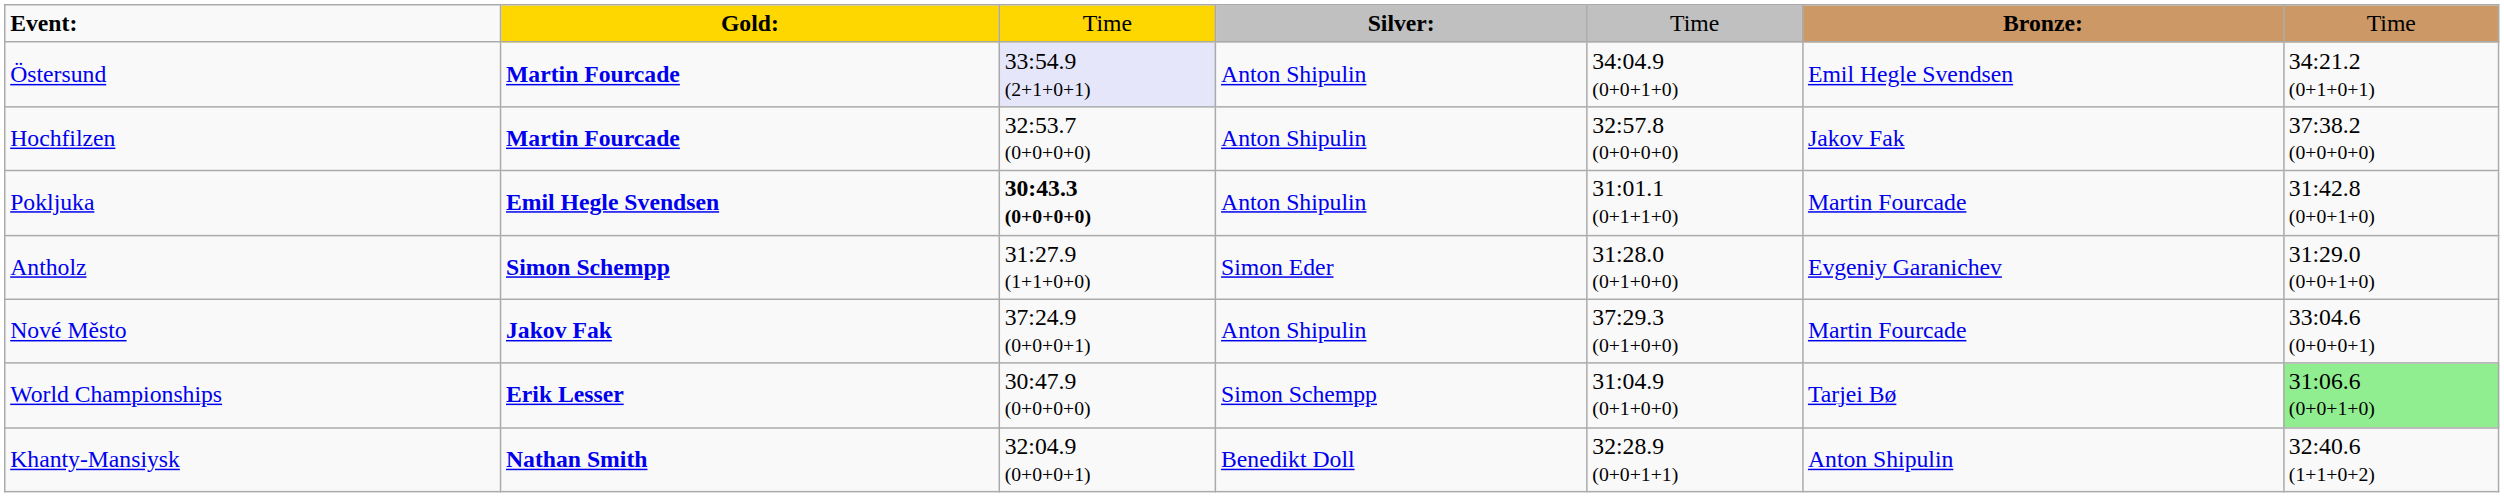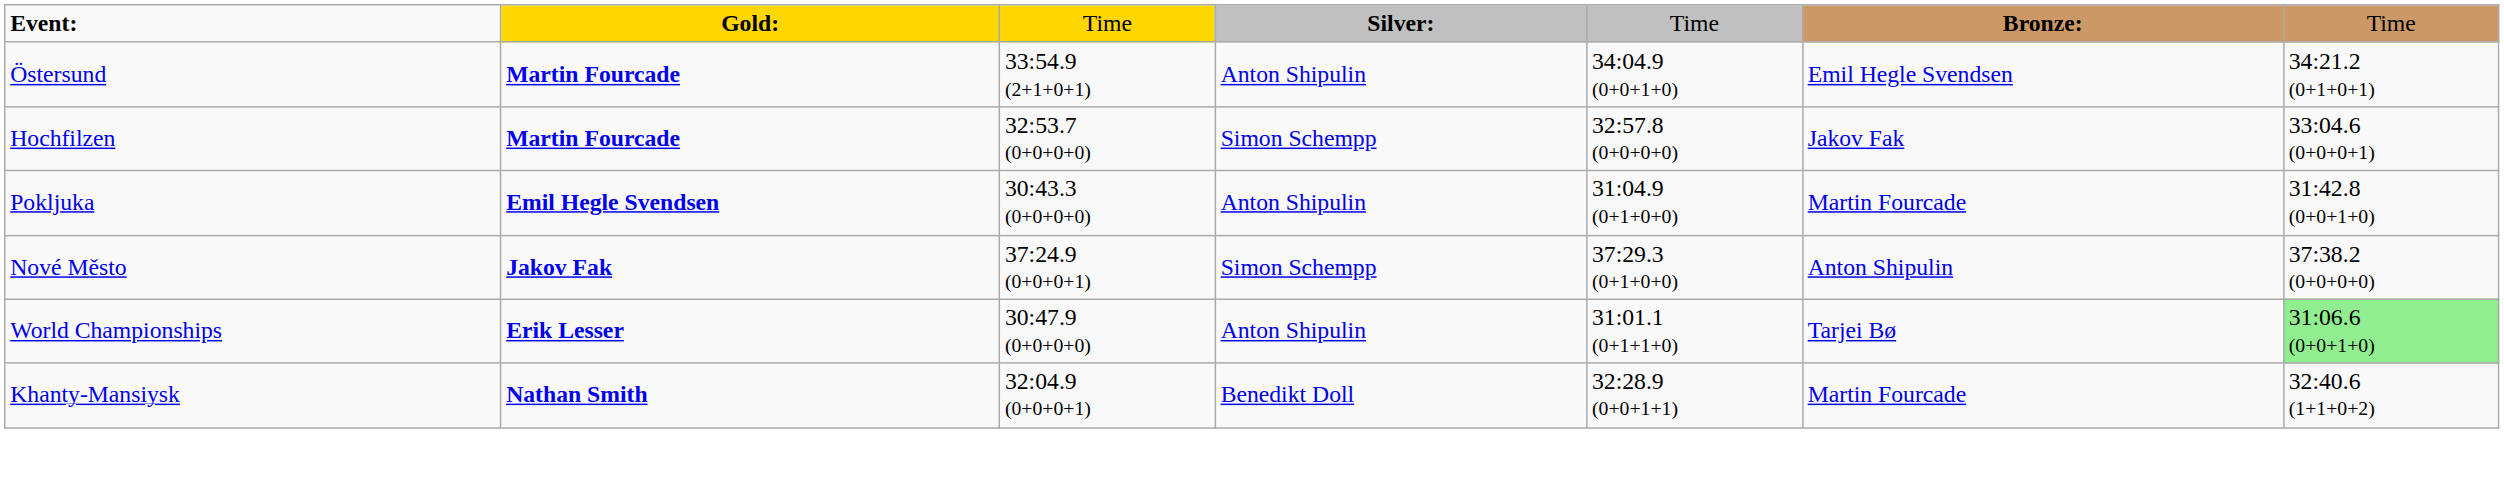Östersund | column 3: lavender background -> no background
Hochfilzen | column 4: Anton Shipulin -> Simon Schempp
Hochfilzen | column 7: 37:38.2 (0+0+0+0) -> 33:04.6 (0+0+0+1)
Pokljuka | column 3: bold -> normal
Pokljuka | column 5: 31:01.1 (0+1+1+0) -> 31:04.9 (0+1+0+0)
- row: Antholz | Simon Schempp | 31:27.9 (1+1+0+0) | Simon Eder | 31:28.0 (0+1+0+0) | Evgeniy Garanichev | 31:29.0 (0+0+1+0)
Nové Město | column 4: Anton Shipulin -> Simon Schempp
Nové Město | column 6: Martin Fourcade -> Anton Shipulin
Nové Město | column 7: 33:04.6 (0+0+0+1) -> 37:38.2 (0+0+0+0)
World Championships | column 4: Simon Schempp -> Anton Shipulin
World Championships | column 5: 31:04.9 (0+1+0+0) -> 31:01.1 (0+1+1+0)
Khanty-Mansiysk | column 6: Anton Shipulin -> Martin Fourcade
